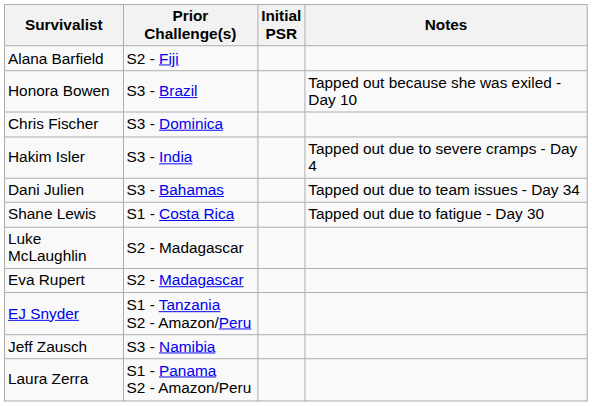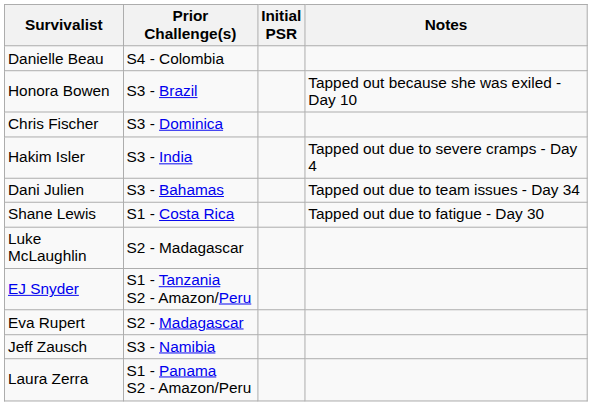- row: Alana Barfield | S2 - Fiji
+ row: Danielle Beau | S4 - Colombia
rows swapped: Eva Rupert <-> EJ Snyder
